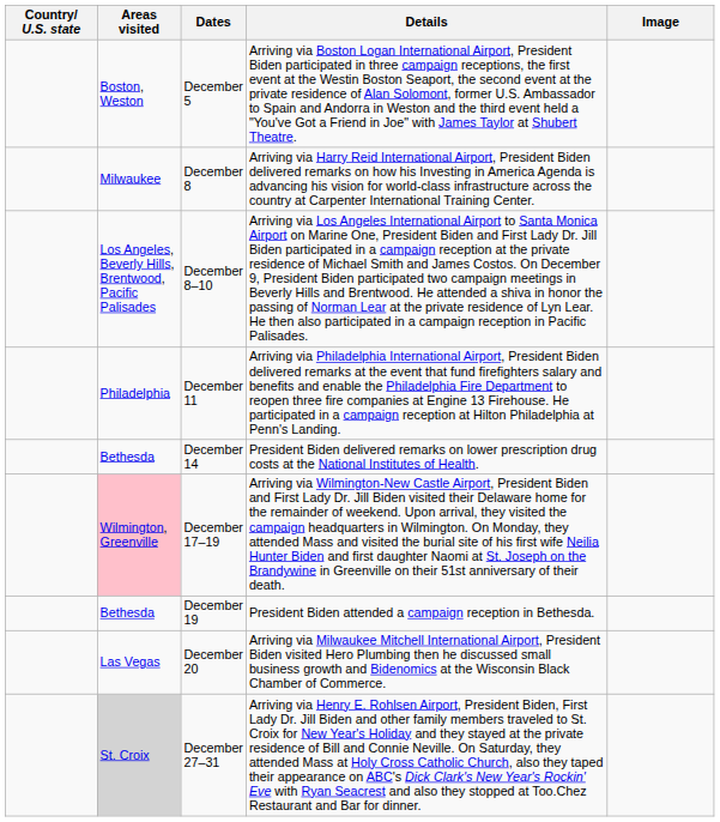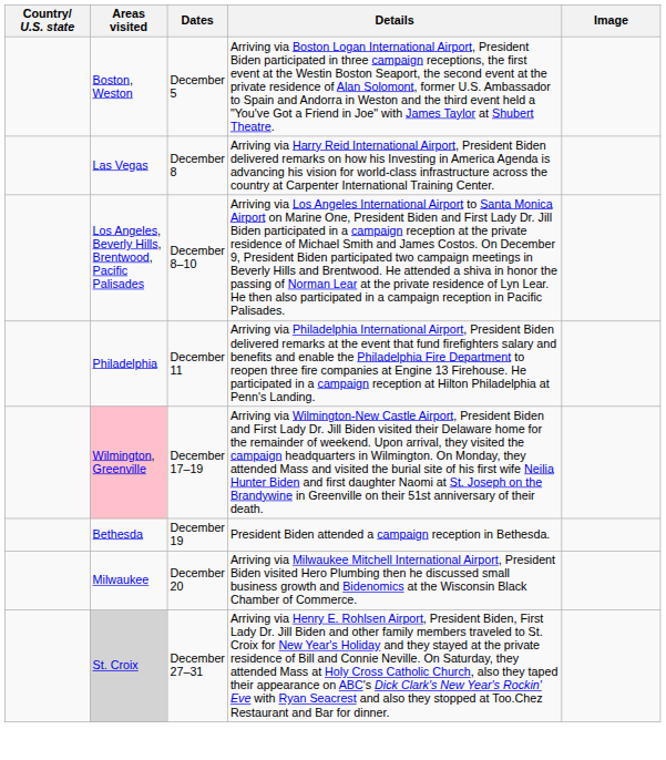December 8 | Areas visited: Milwaukee -> Las Vegas
- row: Bethesda | December 14 | President Biden delivered remarks on lower prescription drug costs at the National Institutes of Health.
December 20 | Areas visited: Las Vegas -> Milwaukee
